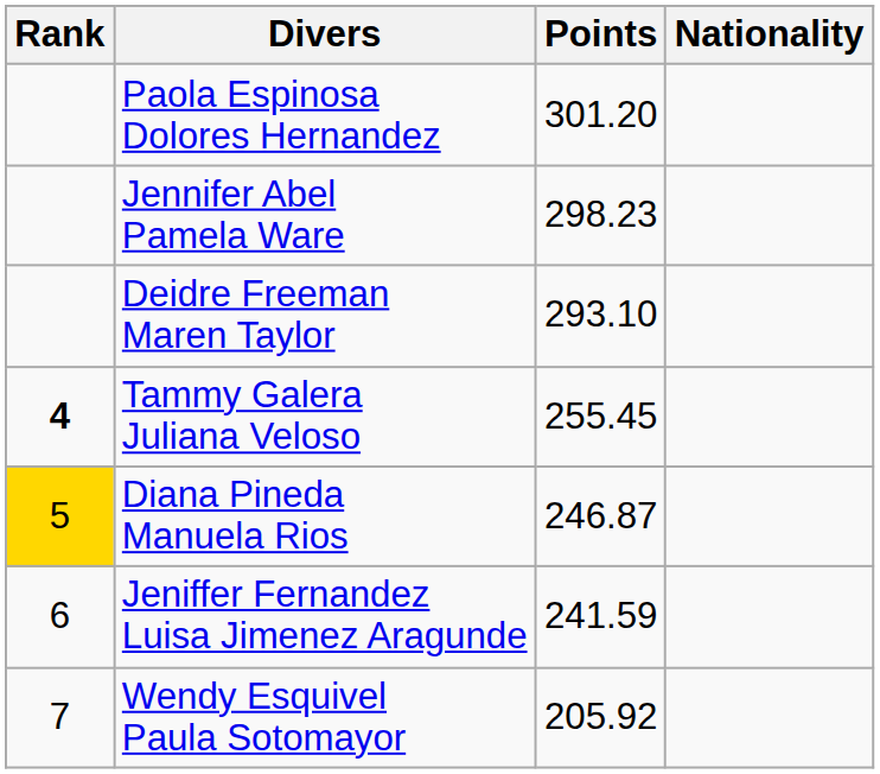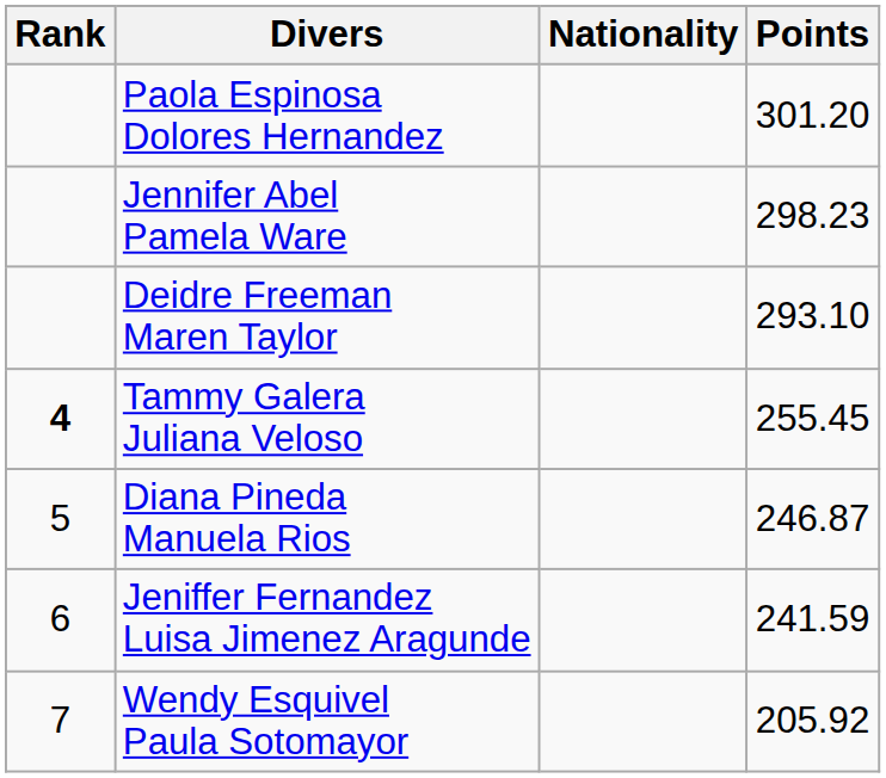columns swapped: Nationality <-> Points
Diana Pineda Manuela Rios | Rank: gold background -> no background
